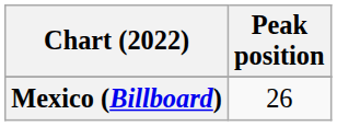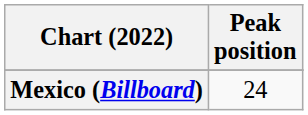Mexico (Billboard) | Peak position: 26 -> 24
